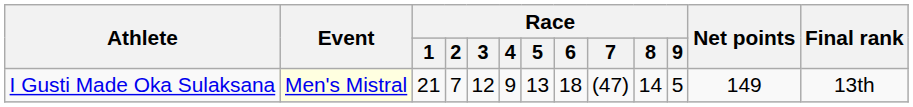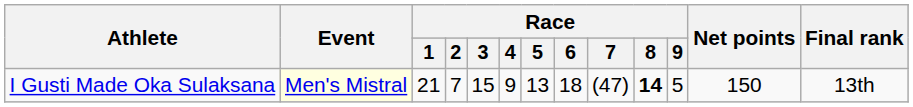I Gusti Made Oka Sulaksana | Race / 3: 12 -> 15
I Gusti Made Oka Sulaksana | Race / 8: normal -> bold
I Gusti Made Oka Sulaksana | Net points: 149 -> 150
